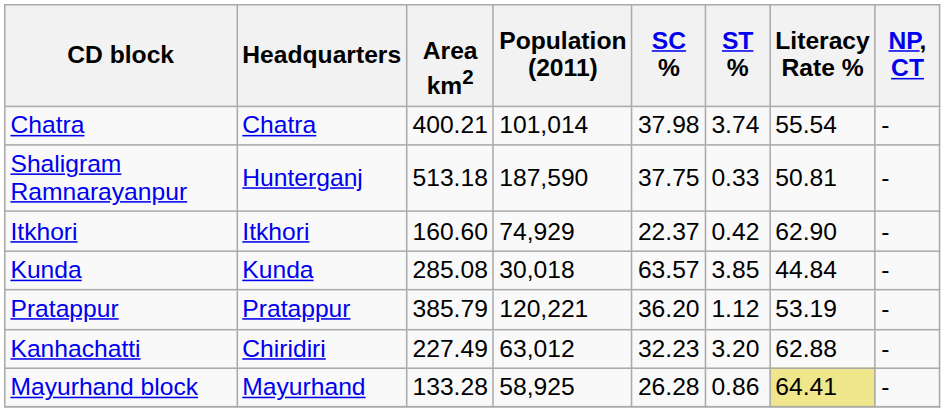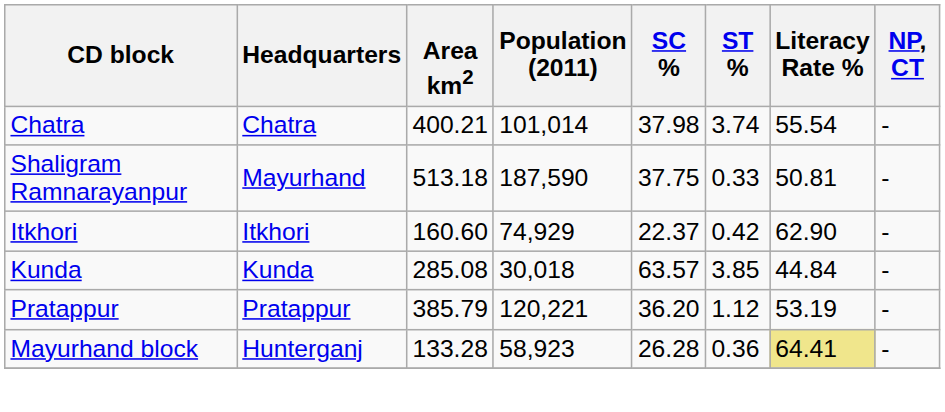Shaligram Ramnarayanpur | Headquarters: Hunterganj -> Mayurhand
- row: Kanhachatti | Chiridiri | 227.49 | 63,012 | 32.23 | 3.20 | 62.88 | -
Mayurhand block | Headquarters: Mayurhand -> Hunterganj
Mayurhand block | Population (2011): 58,925 -> 58,923
Mayurhand block | ST %: 0.86 -> 0.36
